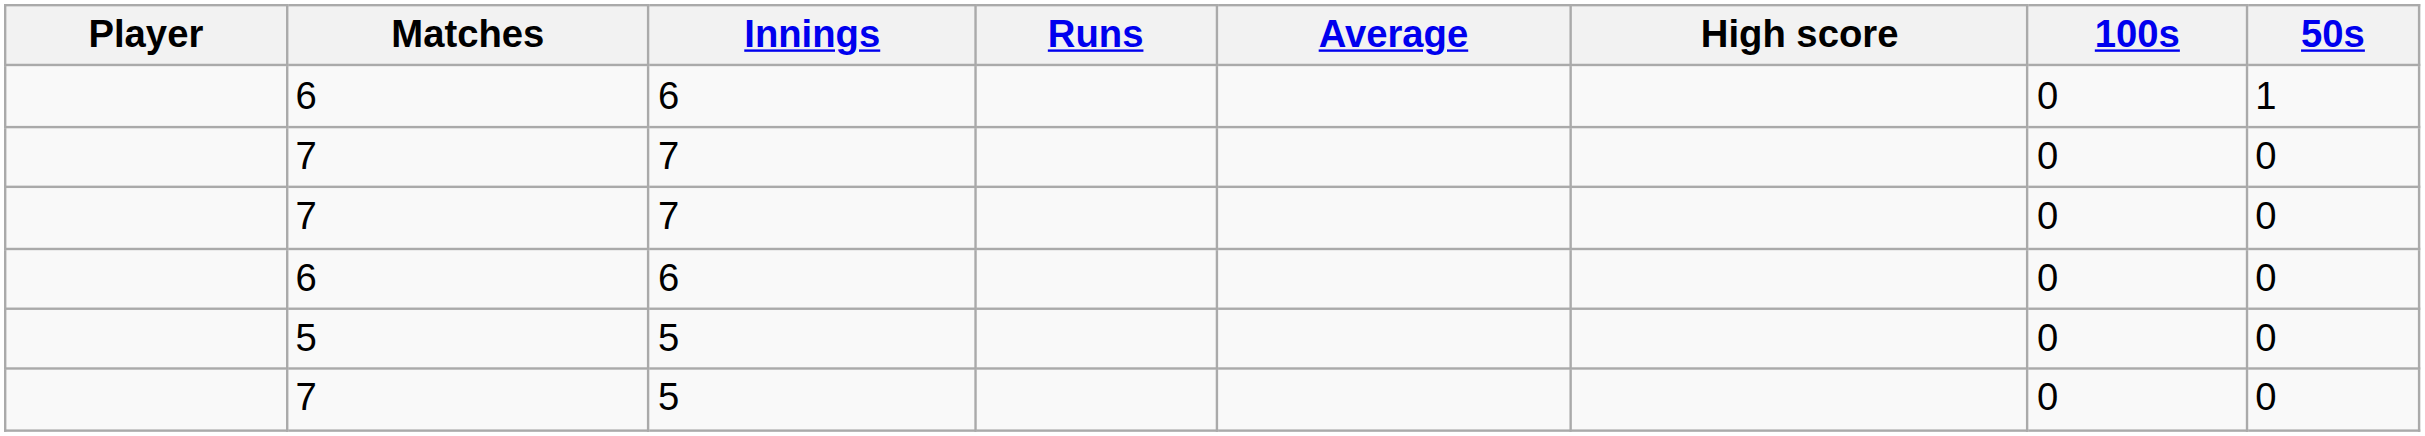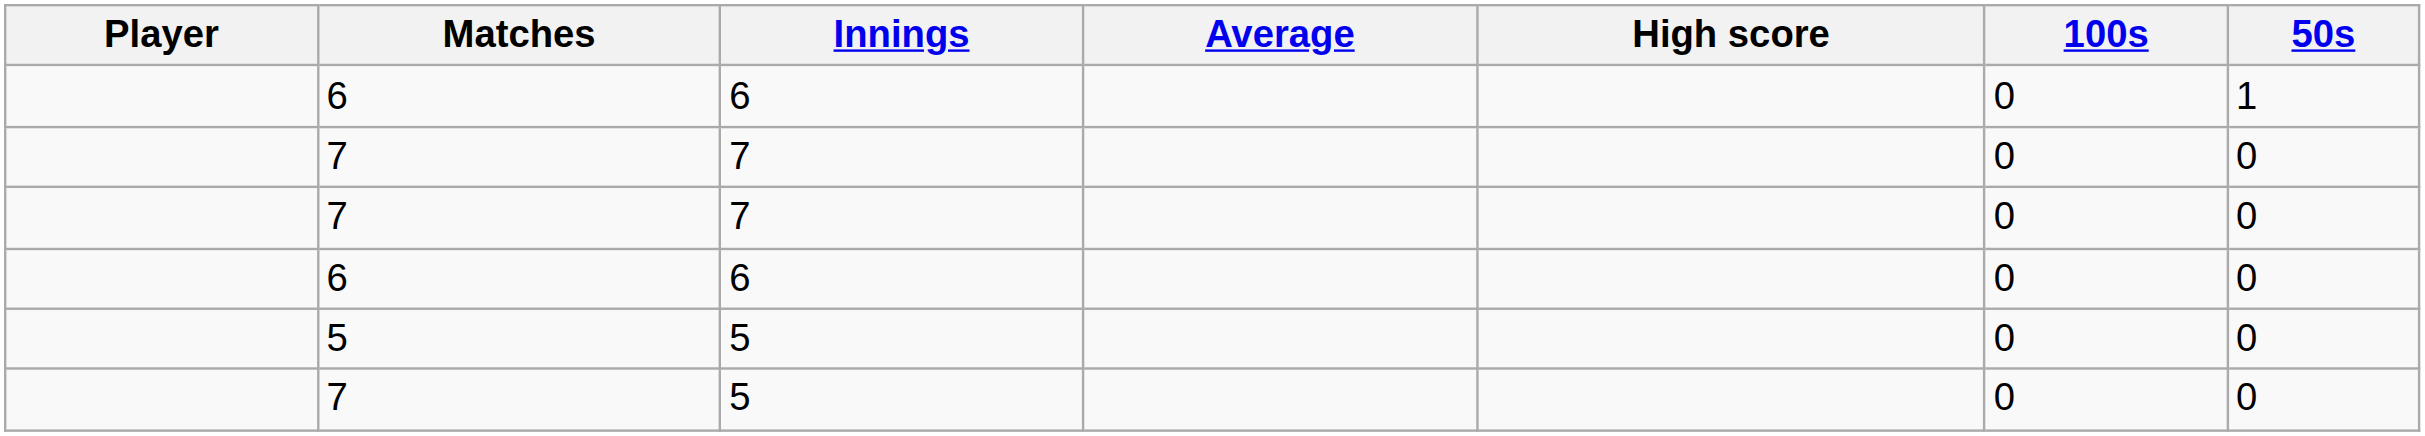- column: Runs
